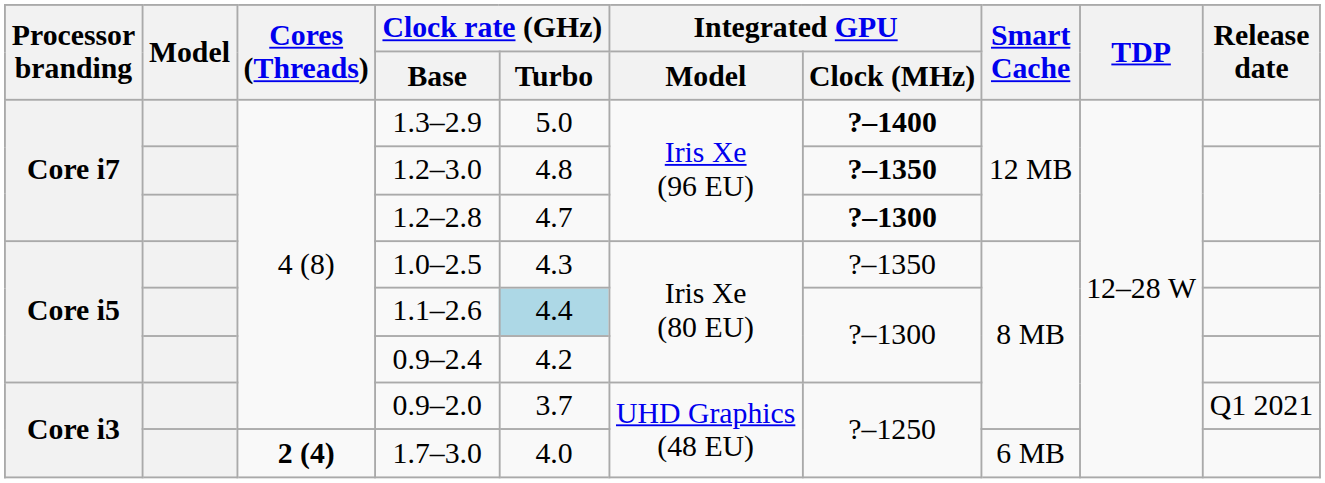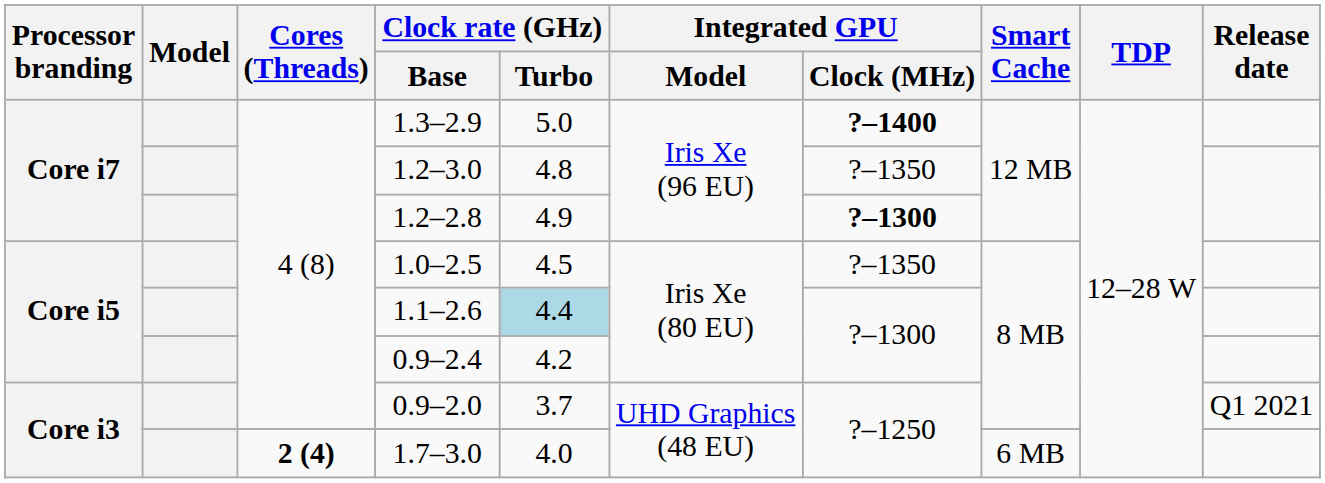1.2–3.0 | Integrated GPU / Clock (MHz): bold -> normal
1.2–2.8 | Clock rate (GHz) / Turbo: 4.7 -> 4.9
1.0–2.5 | Clock rate (GHz) / Turbo: 4.3 -> 4.5
